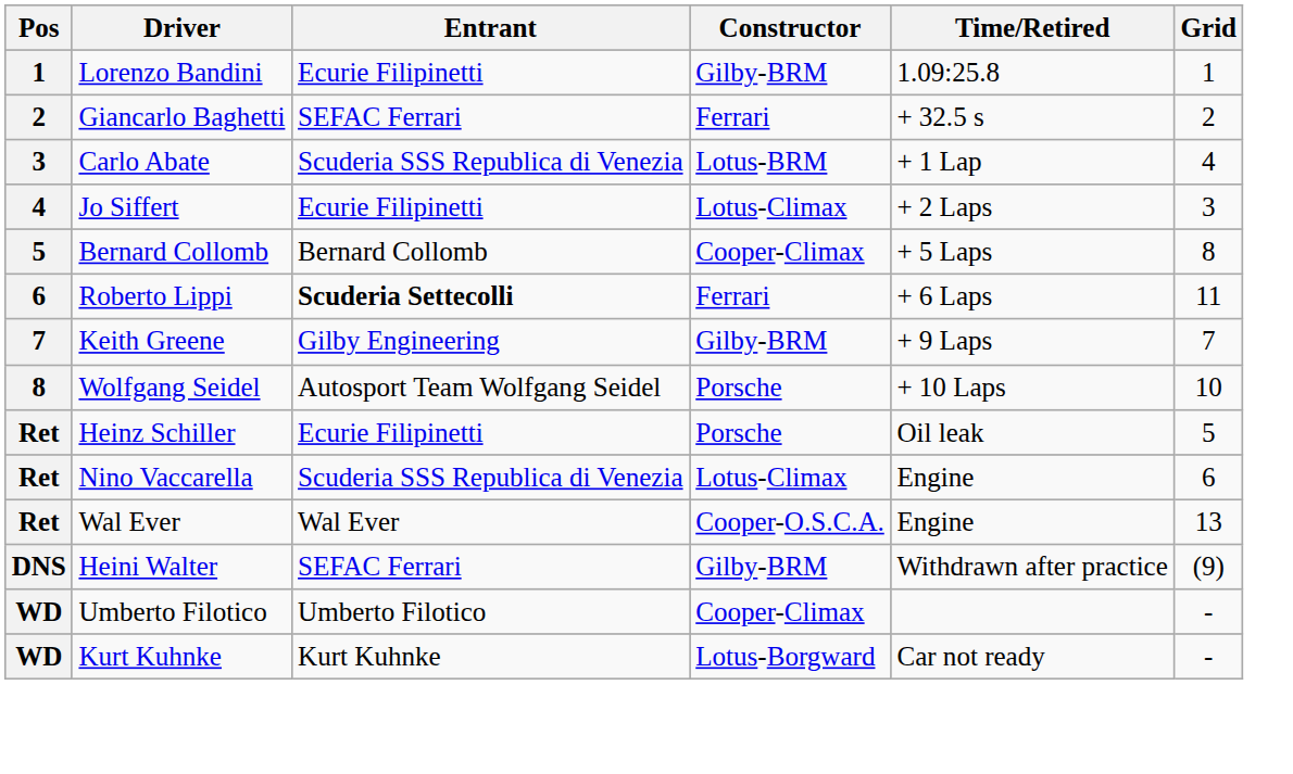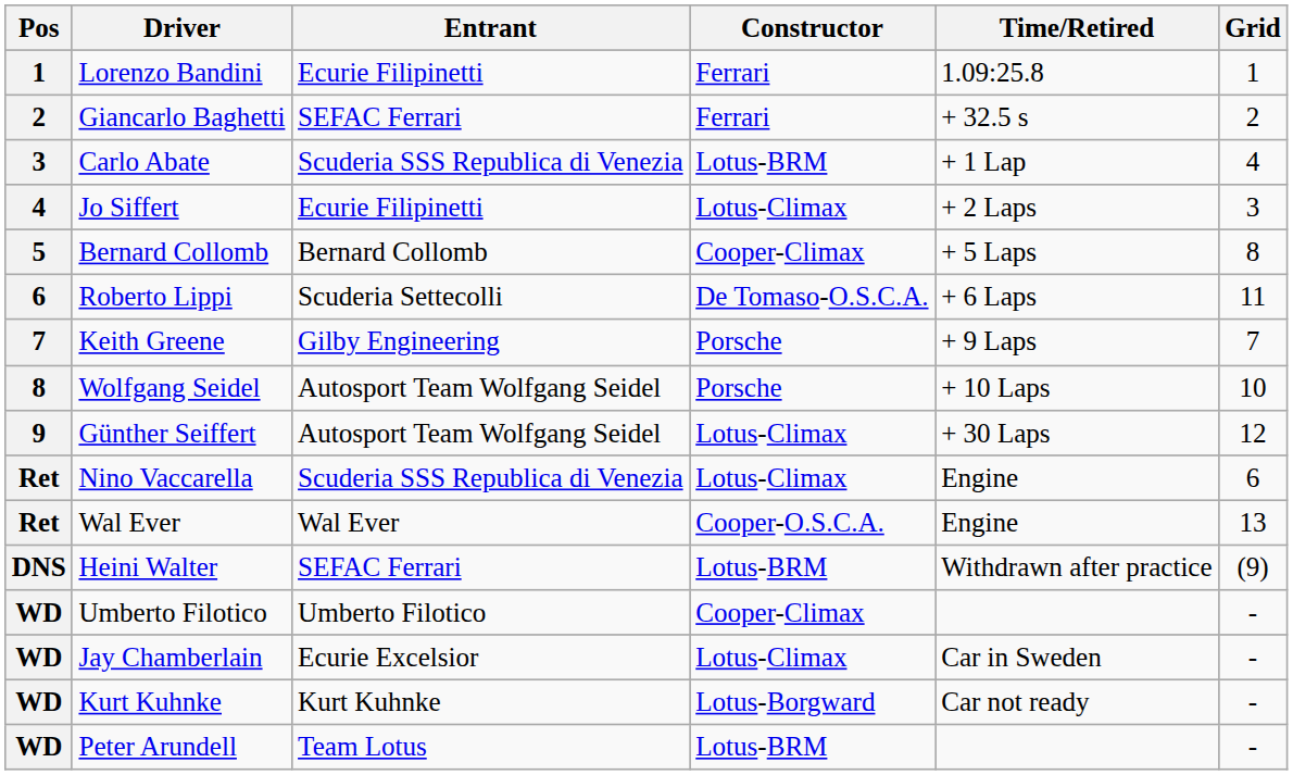Lorenzo Bandini | Constructor: Gilby-BRM -> Ferrari
Roberto Lippi | Entrant: bold -> normal
Roberto Lippi | Constructor: Ferrari -> De Tomaso-O.S.C.A.
Keith Greene | Constructor: Gilby-BRM -> Porsche
+ row: 9 | Günther Seiffert | Autosport Team Wolfgang Seidel | Lotus-Climax | + 30 Laps | 12
- row: Ret | Heinz Schiller | Ecurie Filipinetti | Porsche | Oil leak | 5
Heini Walter | Constructor: Gilby-BRM -> Lotus-BRM
+ row: WD | Jay Chamberlain | Ecurie Excelsior | Lotus-Climax | Car in Sweden | -
+ row: WD | Peter Arundell | Team Lotus | Lotus-BRM | -
